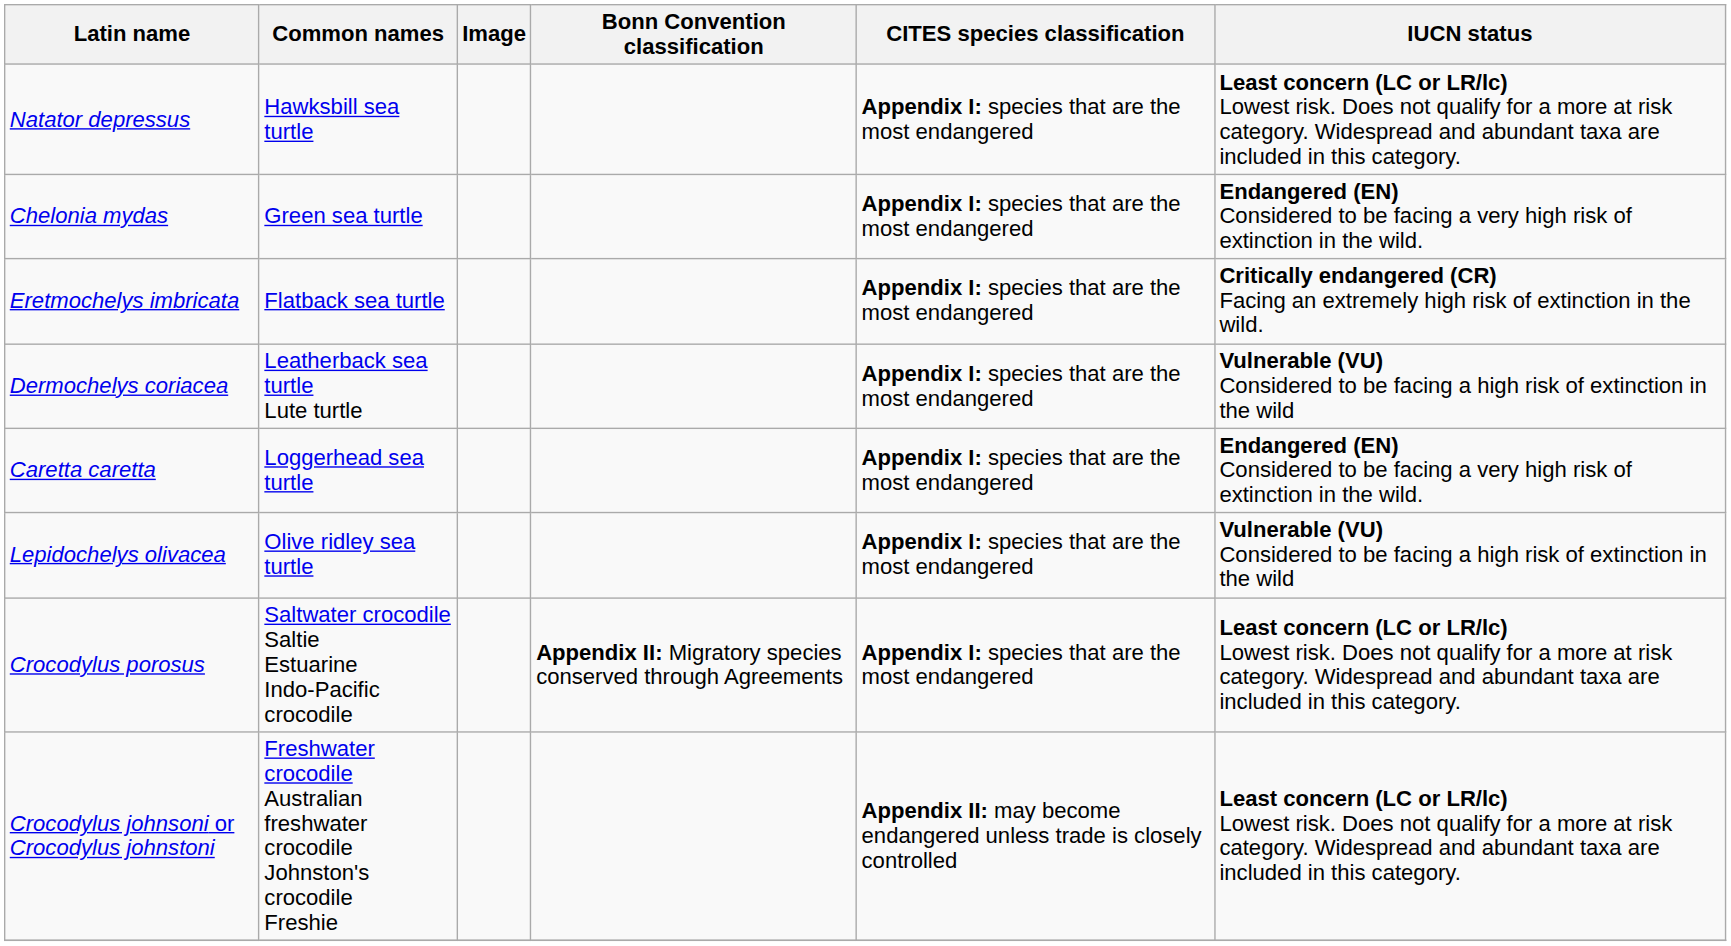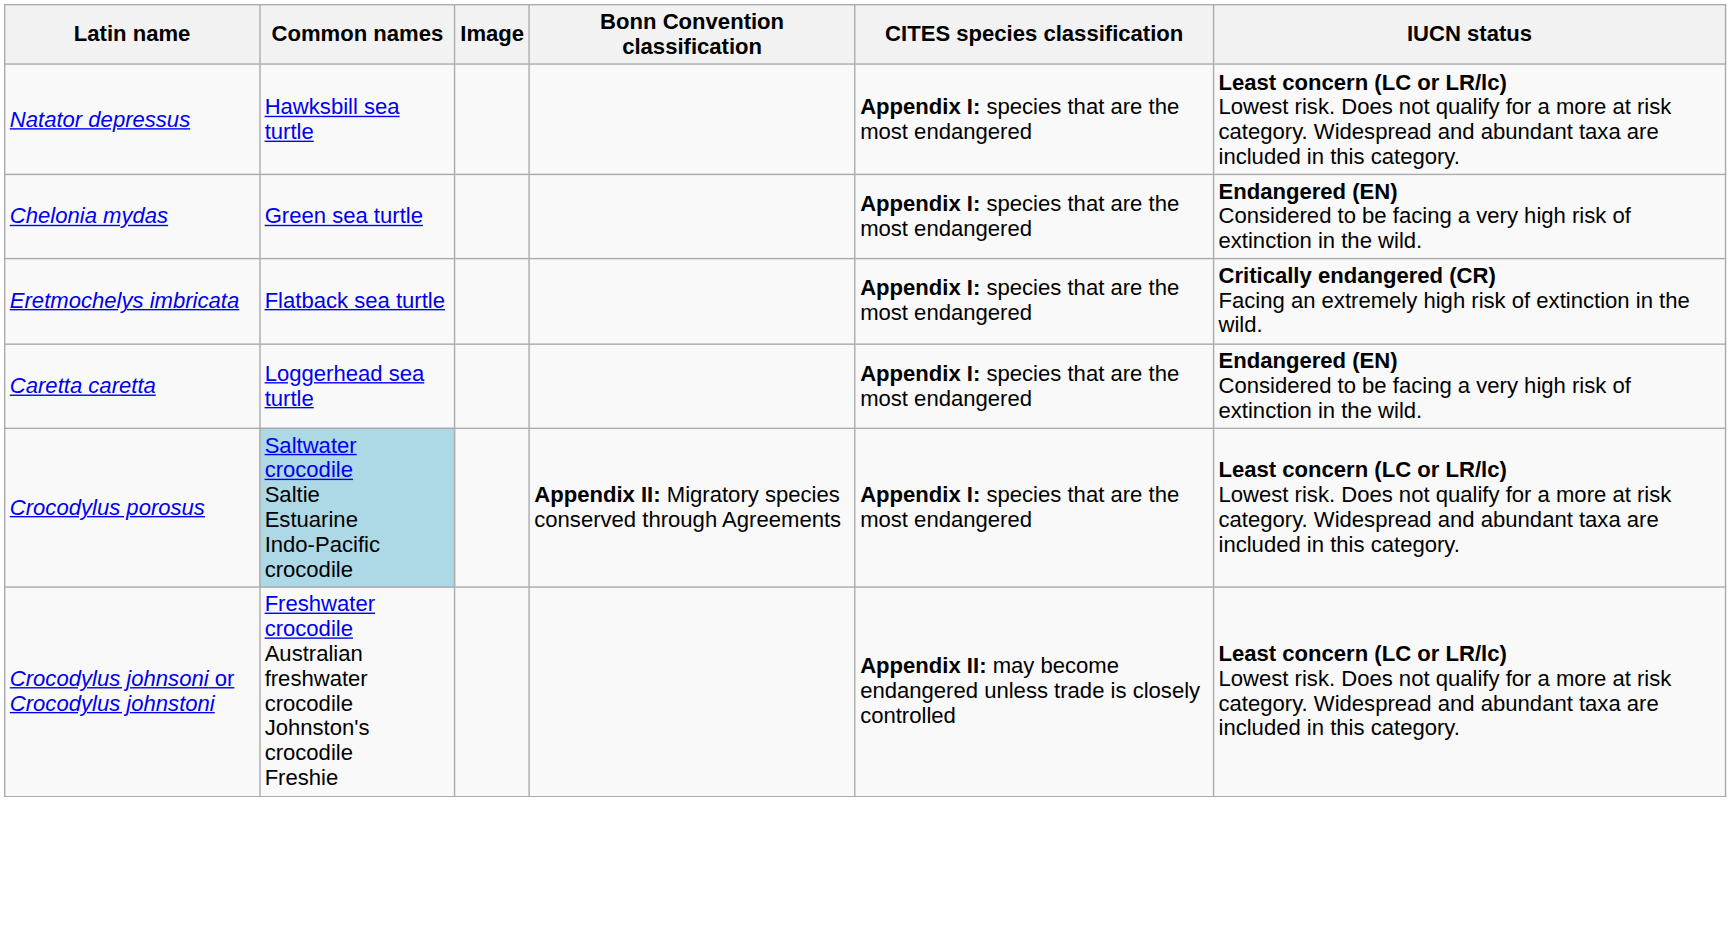- row: Dermochelys coriacea | Leatherback sea turtle Lute turtle | Appendix I: species that are the most endangered | Vulnerable (VU) Considered to be facing a high risk of extinction in the wild
- row: Lepidochelys olivacea | Olive ridley sea turtle | Appendix I: species that are the most endangered | Vulnerable (VU) Considered to be facing a high risk of extinction in the wild
Crocodylus porosus | Common names: no background -> lightblue background
